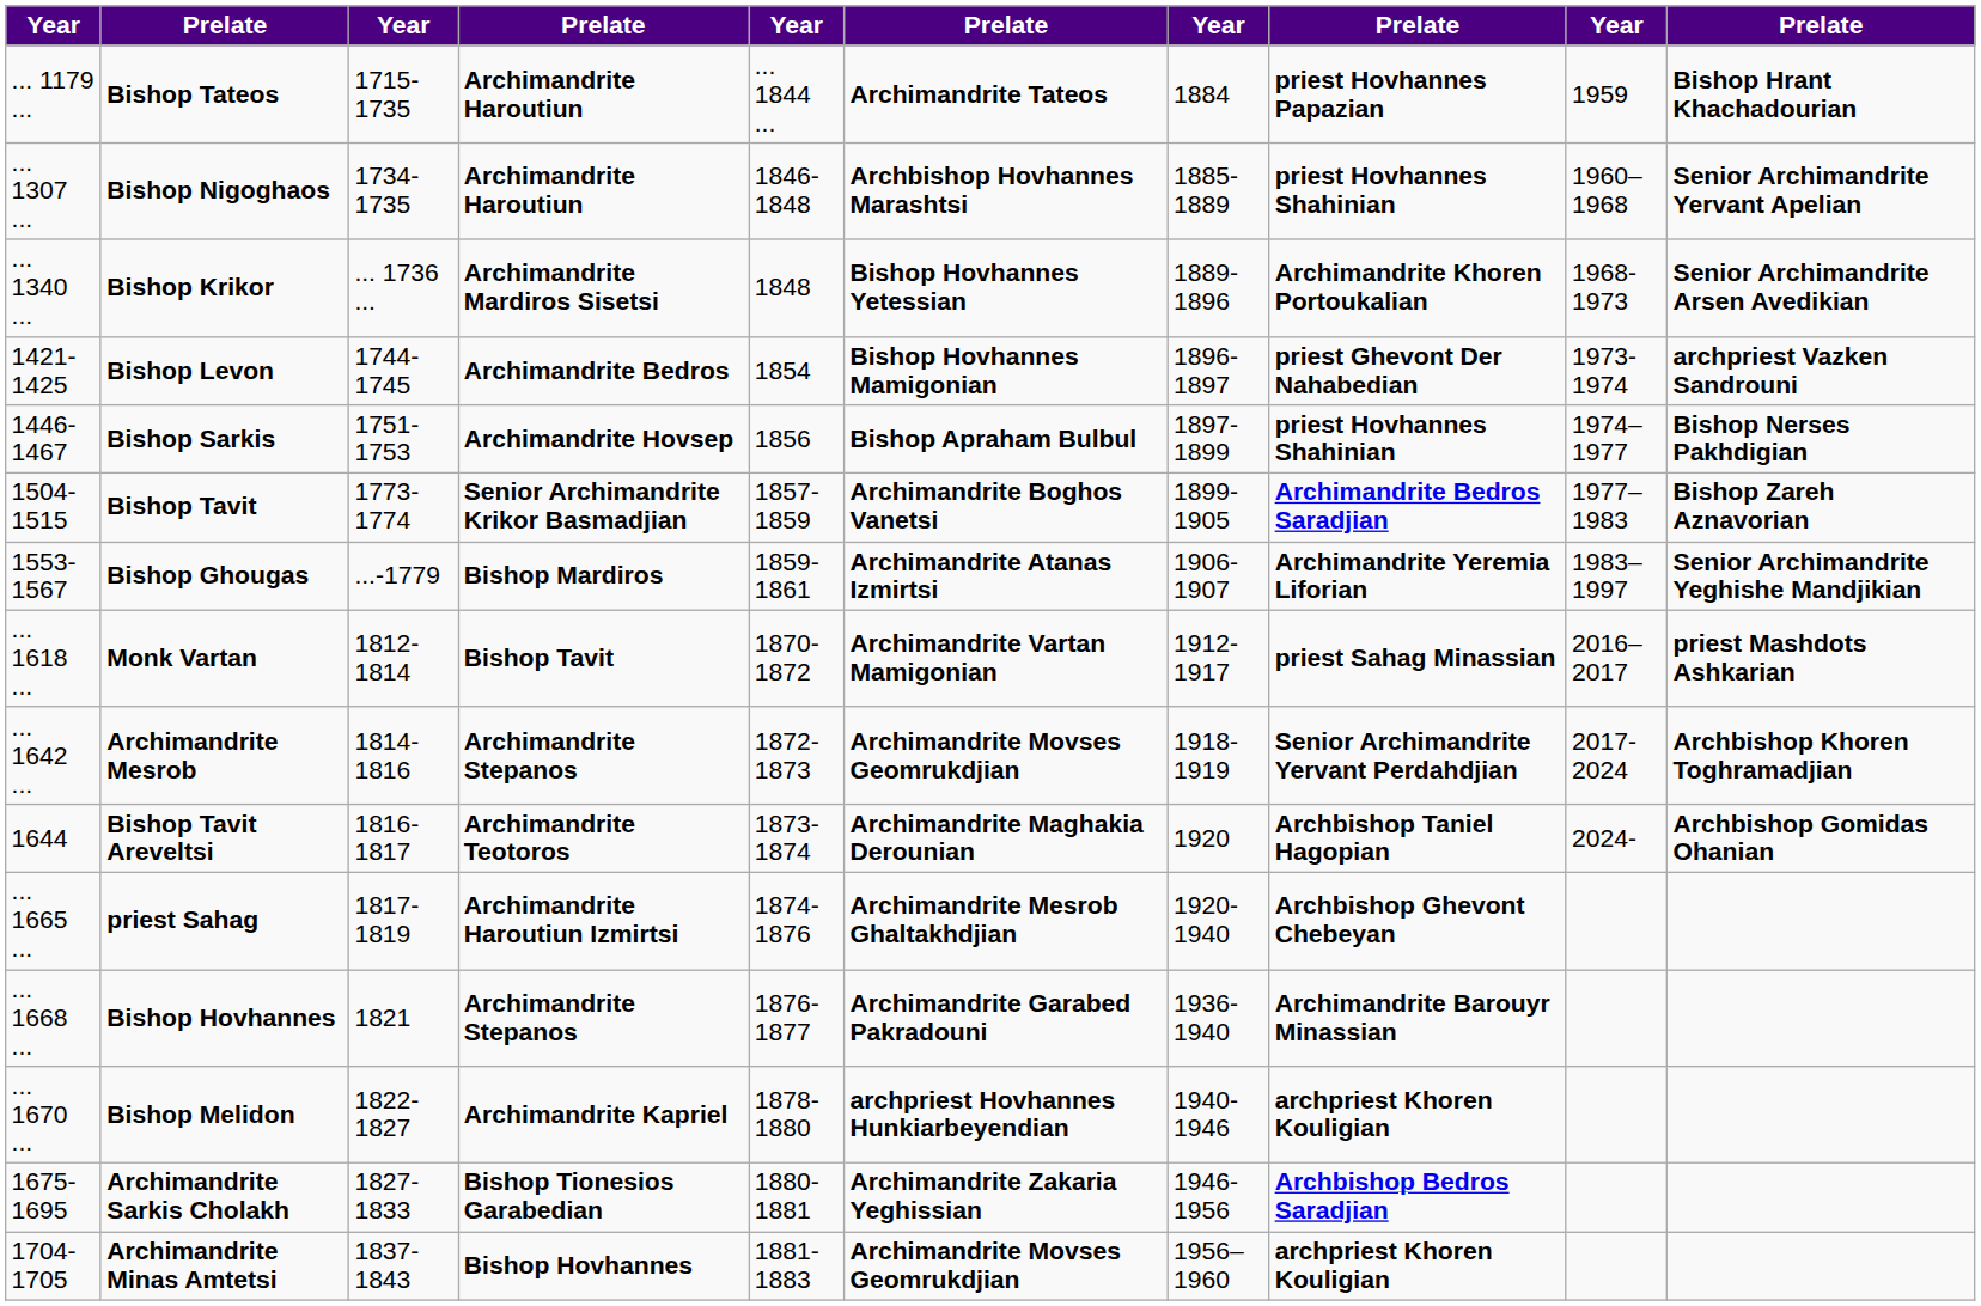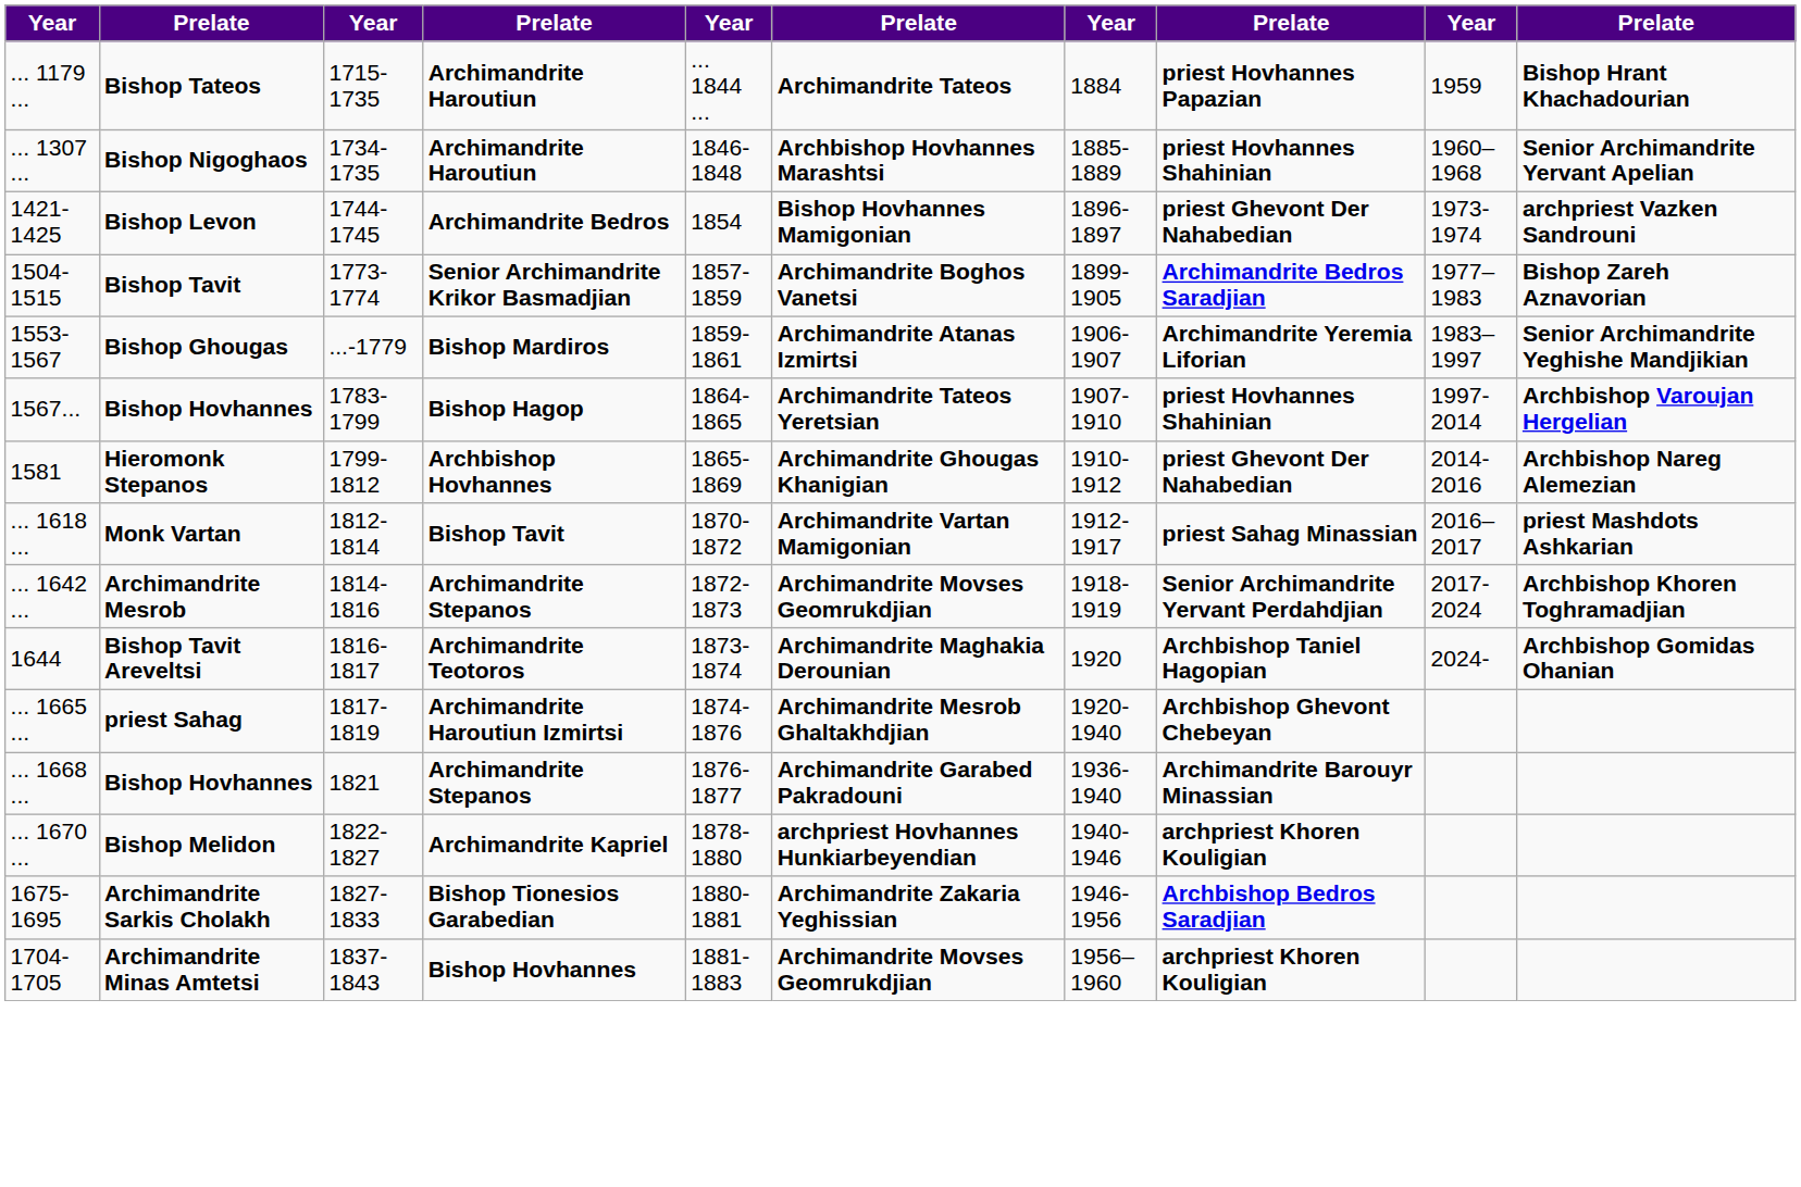- row: ... 1340 ... | Bishop Krikor | ... 1736 ... | Archimandrite Mardiros Sisetsi | 1848 | Bishop Hovhannes Yetessian | 1889-1896 | Archimandrite Khoren Portoukalian | 1968-1973 | Senior Archimandrite Arsen Avedikian
- row: 1446-1467 | Bishop Sarkis | 1751-1753 | Archimandrite Hovsep | 1856 | Bishop Apraham Bulbul | 1897-1899 | priest Hovhannes Shahinian | 1974–1977 | Bishop Nerses Pakhdigian
+ row: 1567... | Bishop Hovhannes | 1783-1799 | Bishop Hagop | 1864-1865 | Archimandrite Tateos Yeretsian | 1907-1910 | priest Hovhannes Shahinian | 1997-2014 | Archbishop Varoujan Hergelian
+ row: 1581 | Hieromonk Stepanos | 1799-1812 | Archbishop Hovhannes | 1865-1869 | Archimandrite Ghougas Khanigian | 1910-1912 | priest Ghevont Der Nahabedian | 2014-2016 | Archbishop Nareg Alemezian
